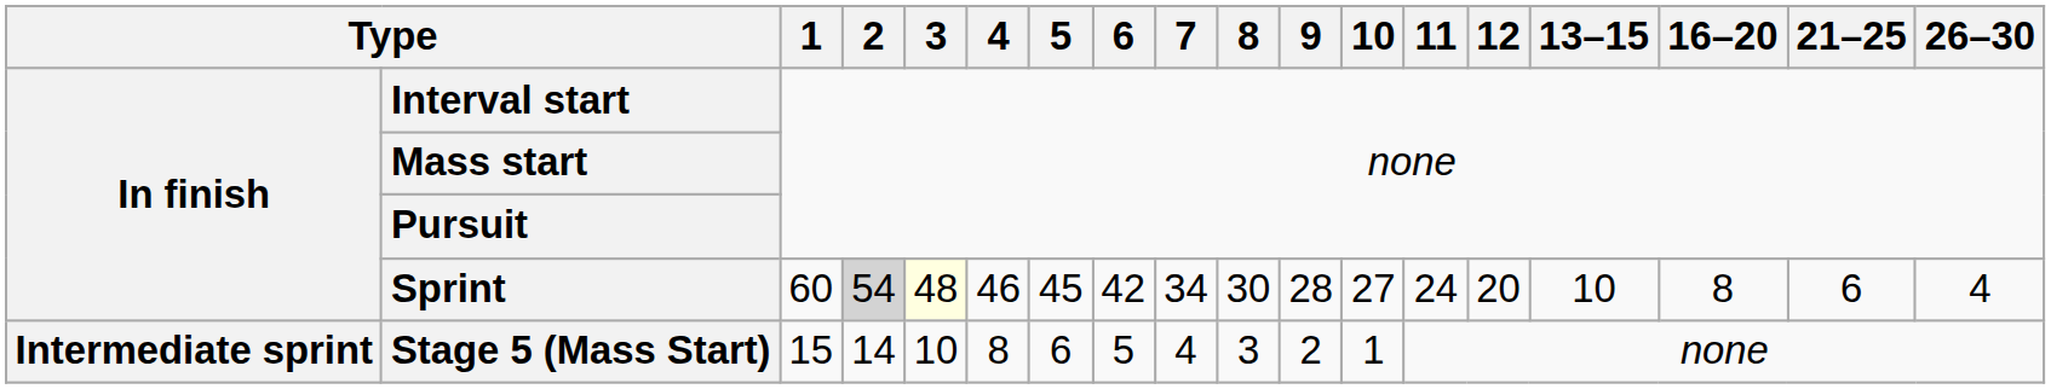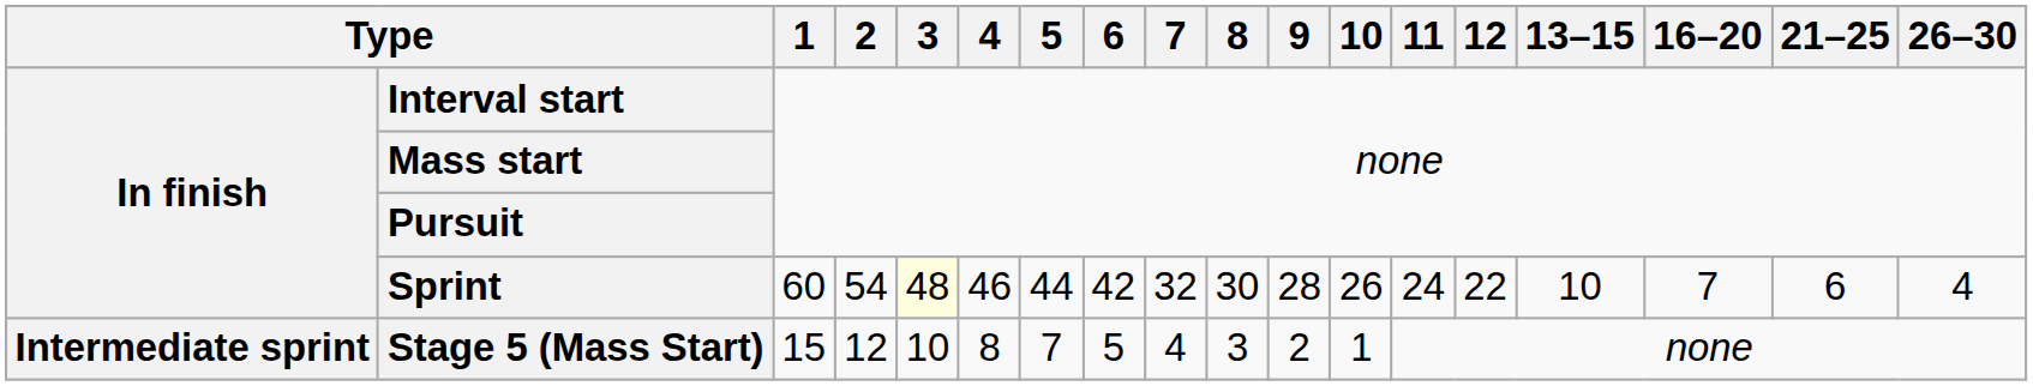Sprint | 2: lightgrey background -> no background
Sprint | 5: 45 -> 44
Sprint | 7: 34 -> 32
Sprint | 10: 27 -> 26
Sprint | 12: 20 -> 22
Sprint | 16–20: 8 -> 7
Stage 5 (Mass Start) | 2: 14 -> 12
Stage 5 (Mass Start) | 5: 6 -> 7
